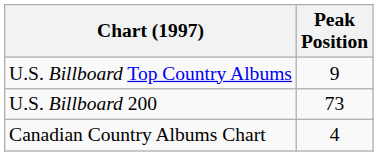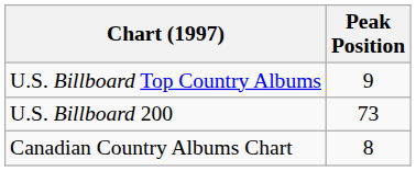Canadian Country Albums Chart | Peak Position: 4 -> 8
